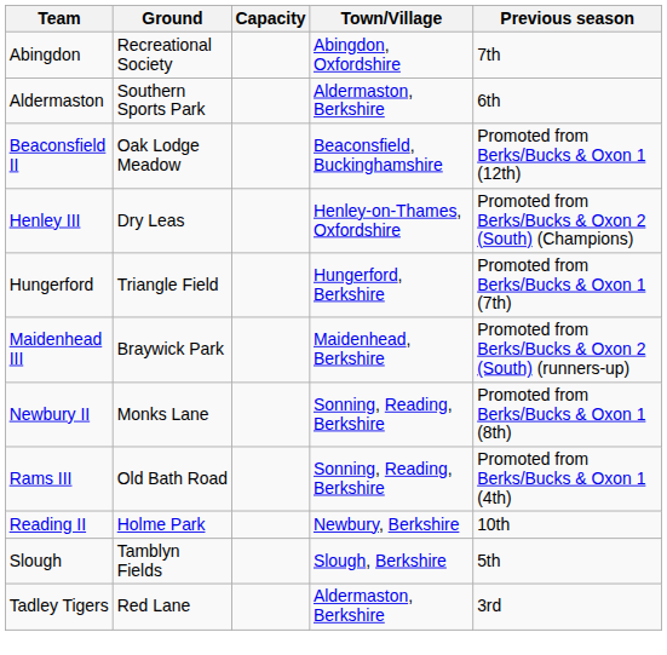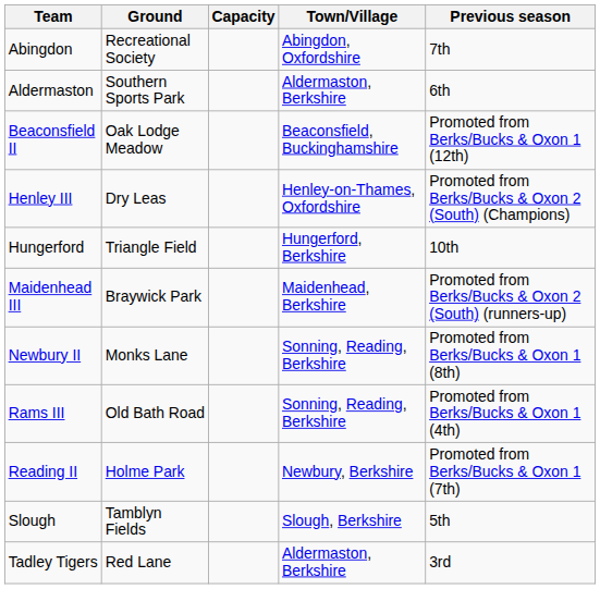Hungerford | Previous season: Promoted from Berks/Bucks & Oxon 1 (7th) -> 10th
Reading II | Previous season: 10th -> Promoted from Berks/Bucks & Oxon 1 (7th)
